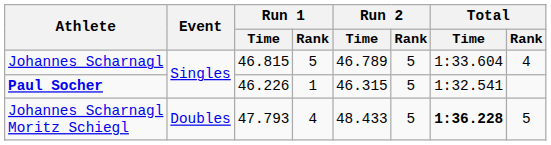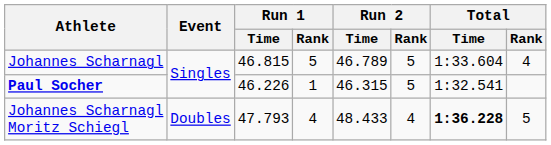Johannes Scharnagl Moritz Schiegl | Run 2 / Rank: 5 -> 4
